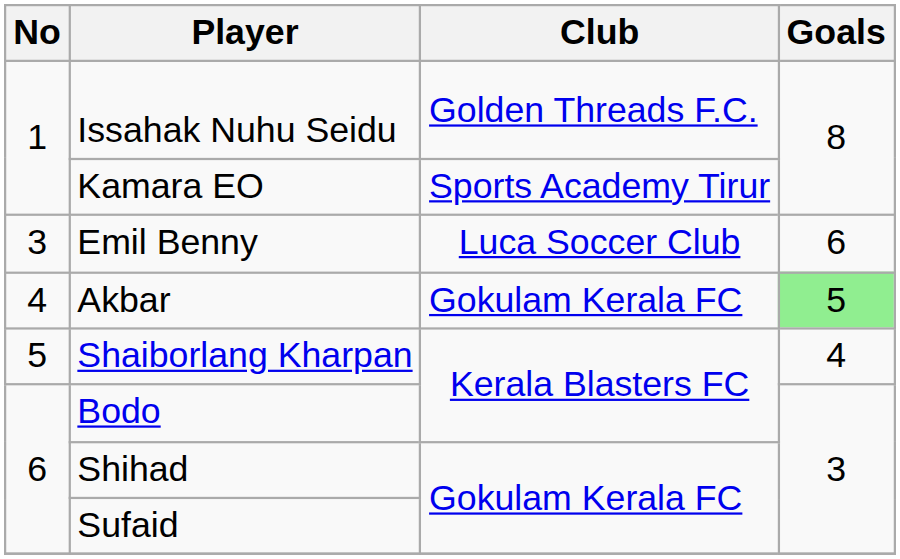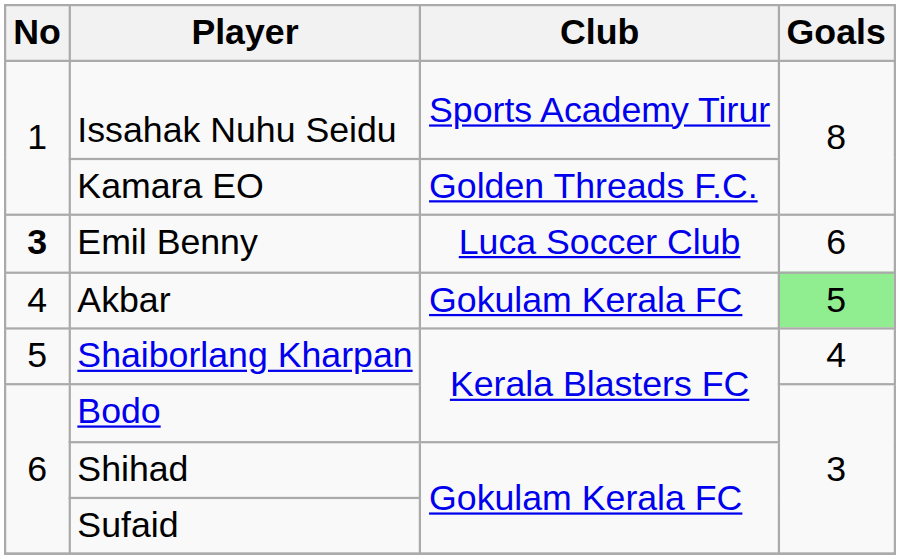Issahak Nuhu Seidu | Club: Golden Threads F.C. -> Sports Academy Tirur
Kamara EO | Club: Sports Academy Tirur -> Golden Threads F.C.
Emil Benny | No: normal -> bold
